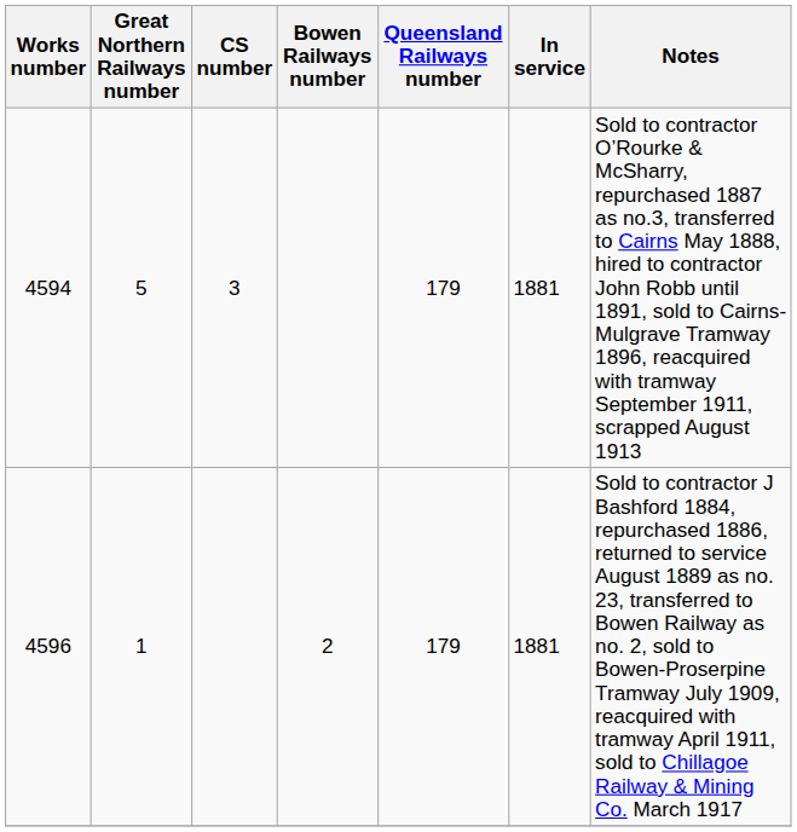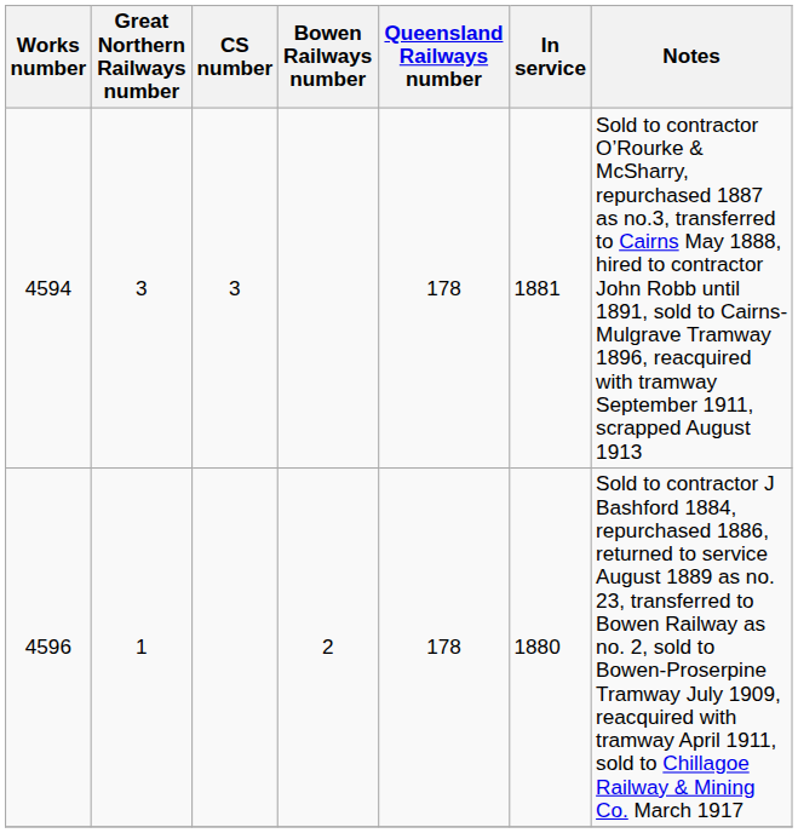4594 | Great Northern Railways number: 5 -> 3
4594 | Queensland Railways number: 179 -> 178
4596 | Queensland Railways number: 179 -> 178
4596 | In service: 1881 -> 1880
